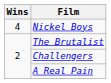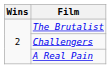- row: 4 | Nickel Boys
